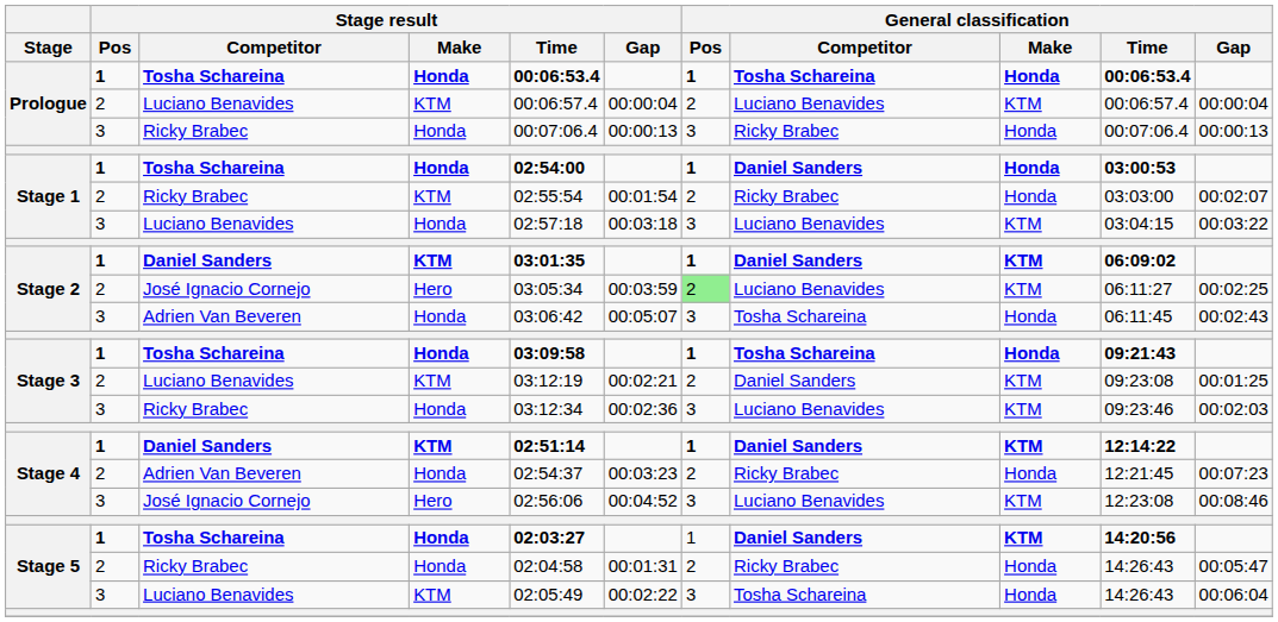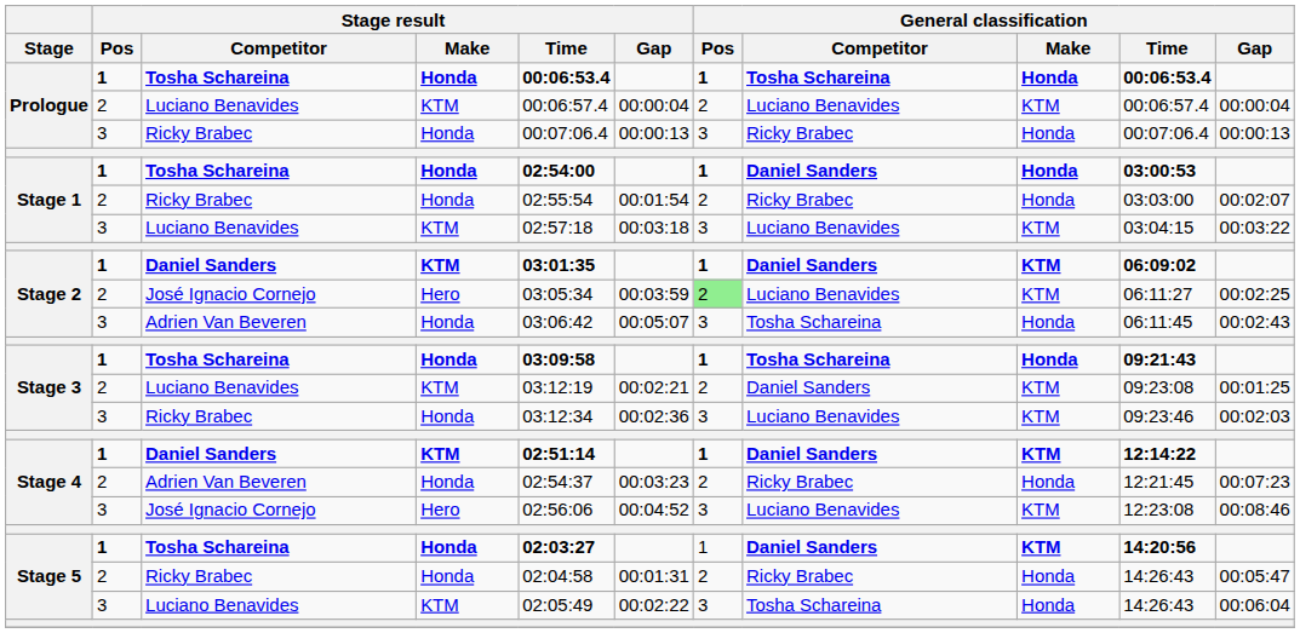Stage 1 / Ricky Brabec | Stage result / Make: KTM -> Honda
Stage 1 / Luciano Benavides | Stage result / Make: Honda -> KTM
